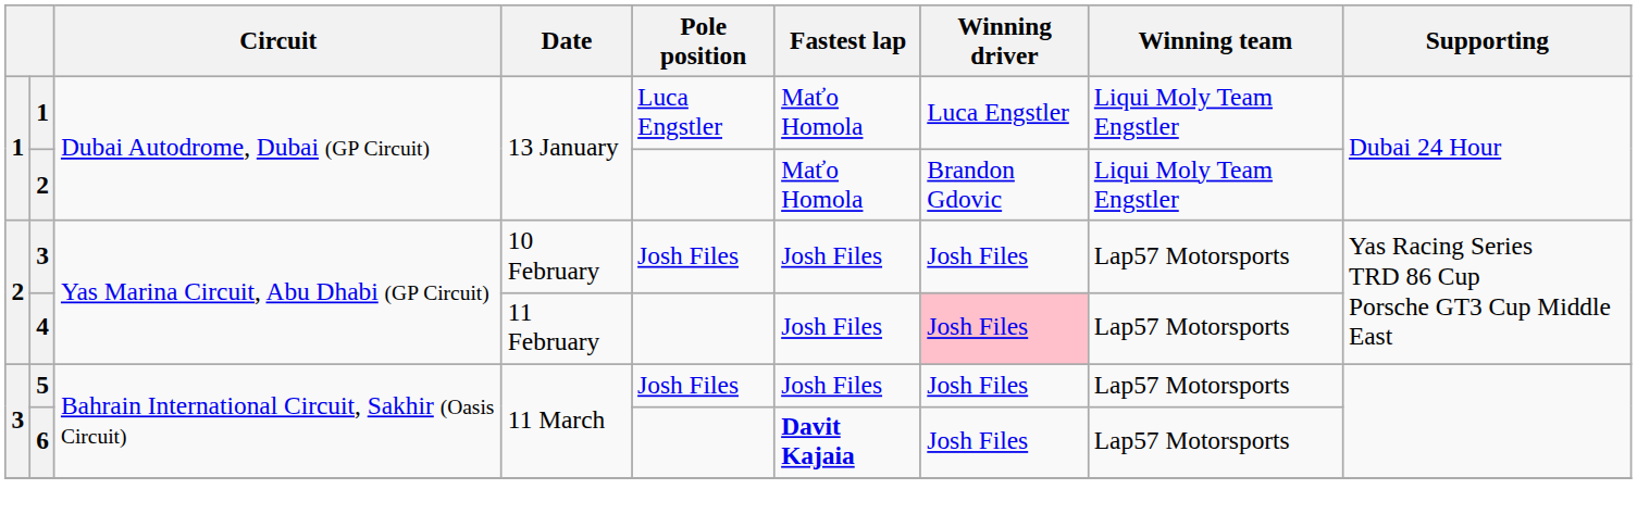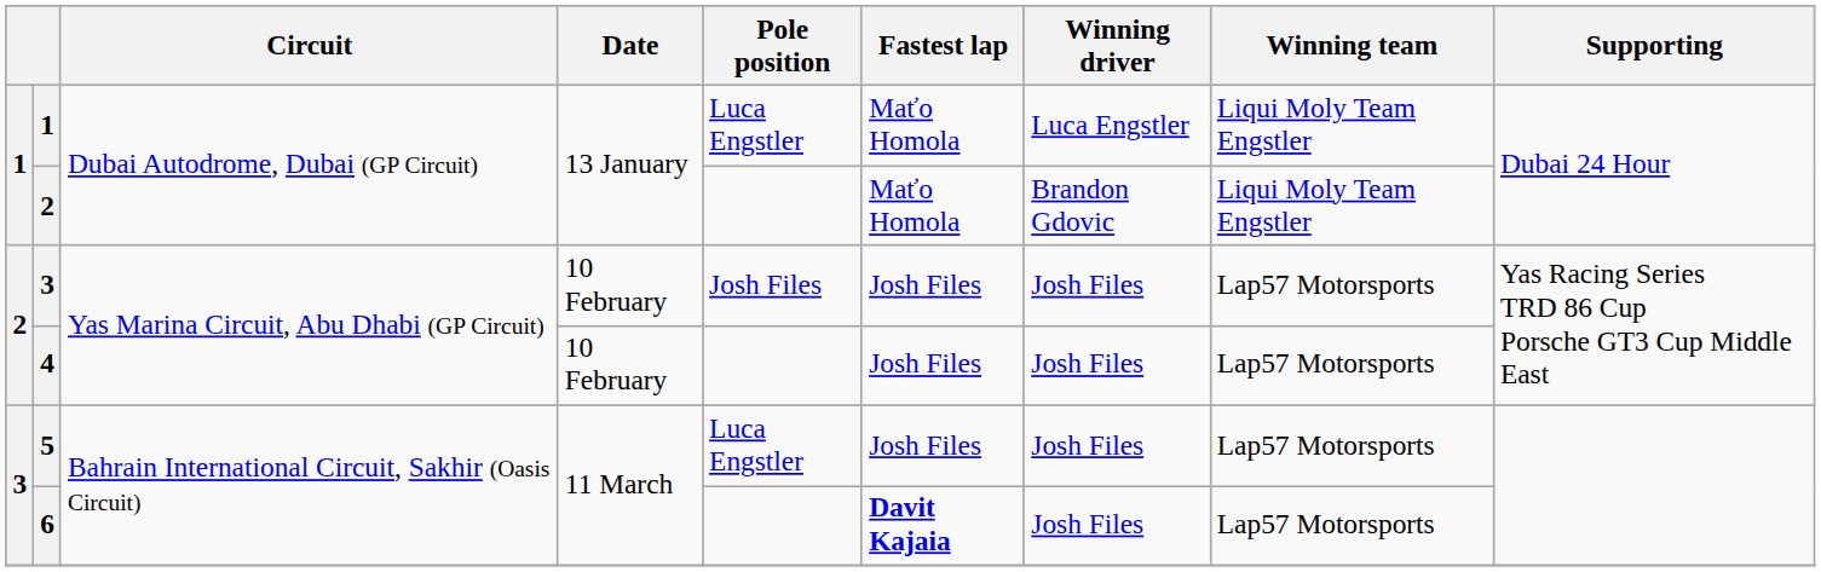4 | Date: 11 February -> 10 February
4 | Winning driver: pink background -> no background
5 | Pole position: Josh Files -> Luca Engstler
